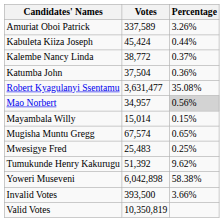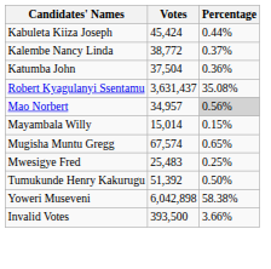- row: Amuriat Oboi Patrick | 337,589 | 3.26%
Robert Kyagulanyi Ssentamu | Votes: 3,631,477 -> 3,631,437
Tumukunde Henry Kakurugu | Percentage: 9.62% -> 0.50%
- row: Valid Votes | 10,350,819
